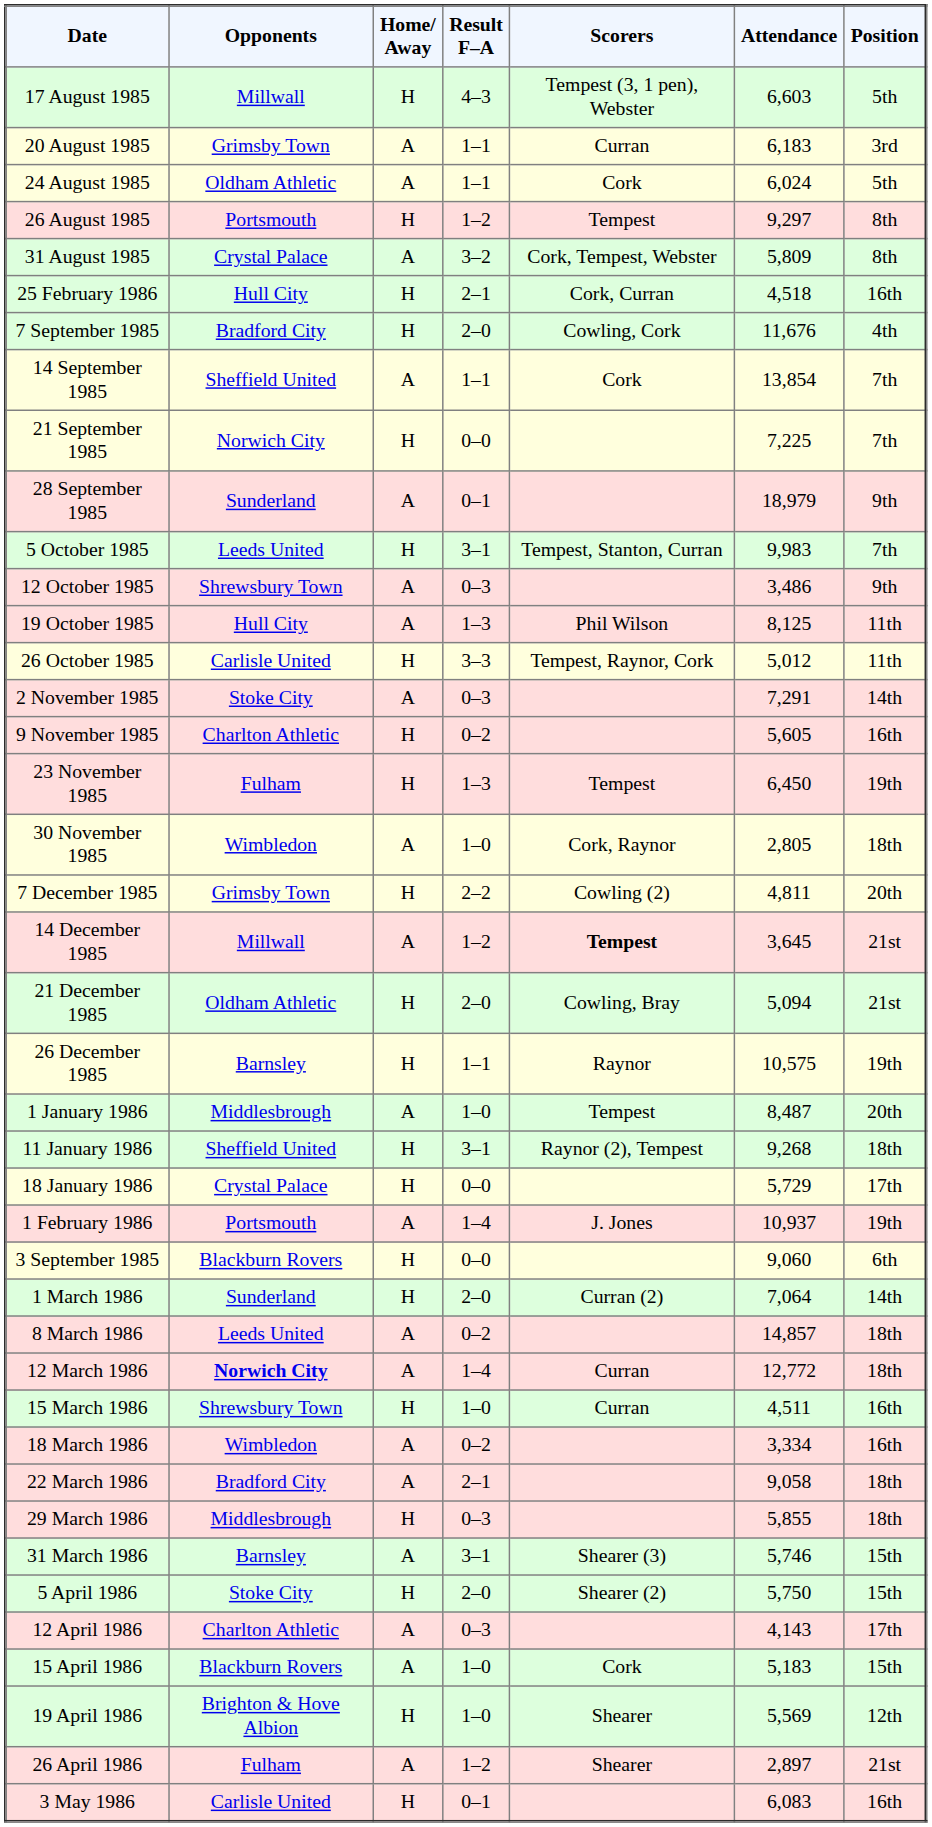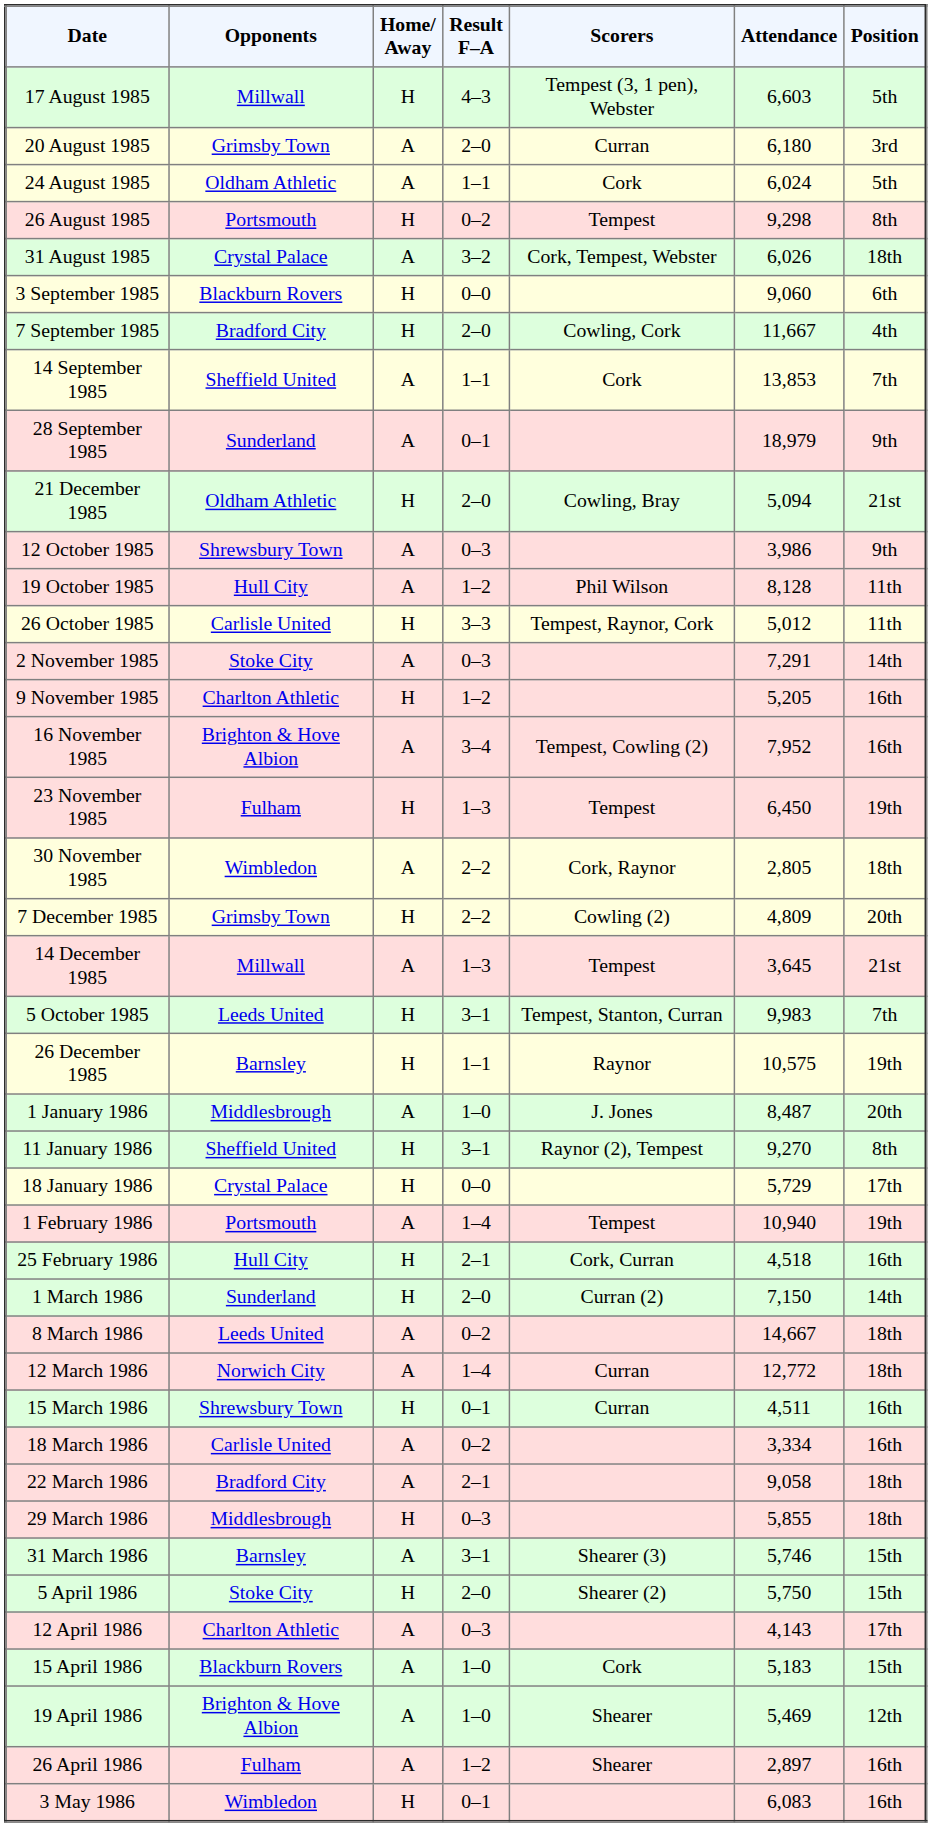20 August 1985 | Result F–A: 1–1 -> 2–0
20 August 1985 | Attendance: 6,183 -> 6,180
26 August 1985 | Result F–A: 1–2 -> 0–2
26 August 1985 | Attendance: 9,297 -> 9,298
31 August 1985 | Attendance: 5,809 -> 6,026
31 August 1985 | Position: 8th -> 18th
rows swapped: 3 September 1985 <-> 25 February 1986
7 September 1985 | Attendance: 11,676 -> 11,667
14 September 1985 | Attendance: 13,854 -> 13,853
- row: 21 September 1985 | Norwich City | H | 0–0 | 7,225 | 7th
rows swapped: 5 October 1985 <-> 21 December 1985
12 October 1985 | Attendance: 3,486 -> 3,986
19 October 1985 | Result F–A: 1–3 -> 1–2
19 October 1985 | Attendance: 8,125 -> 8,128
9 November 1985 | Result F–A: 0–2 -> 1–2
9 November 1985 | Attendance: 5,605 -> 5,205
+ row: 16 November 1985 | Brighton & Hove Albion | A | 3–4 | Tempest, Cowling (2) | 7,952 | 16th
30 November 1985 | Result F–A: 1–0 -> 2–2
7 December 1985 | Attendance: 4,811 -> 4,809
14 December 1985 | Result F–A: 1–2 -> 1–3
14 December 1985 | Scorers: bold -> normal
1 January 1986 | Scorers: Tempest -> J. Jones
11 January 1986 | Attendance: 9,268 -> 9,270
11 January 1986 | Position: 18th -> 8th
1 February 1986 | Scorers: J. Jones -> Tempest
1 February 1986 | Attendance: 10,937 -> 10,940
1 March 1986 | Attendance: 7,064 -> 7,150
8 March 1986 | Attendance: 14,857 -> 14,667
12 March 1986 | Opponents: bold -> normal
15 March 1986 | Result F–A: 1–0 -> 0–1
18 March 1986 | Opponents: Wimbledon -> Carlisle United
19 April 1986 | Home/ Away: H -> A
19 April 1986 | Attendance: 5,569 -> 5,469
26 April 1986 | Position: 21st -> 16th
3 May 1986 | Opponents: Carlisle United -> Wimbledon
